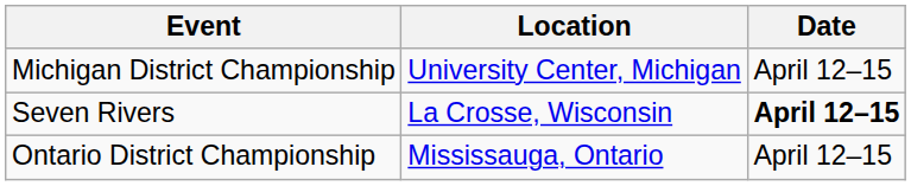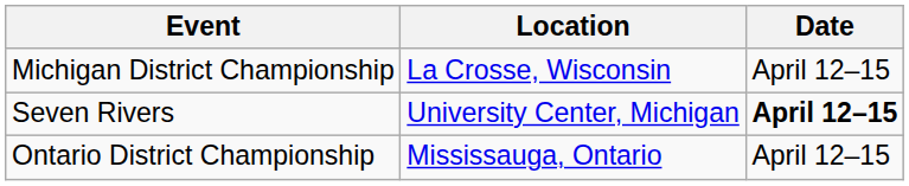Michigan District Championship | Location: University Center, Michigan -> La Crosse, Wisconsin
Seven Rivers | Location: La Crosse, Wisconsin -> University Center, Michigan
